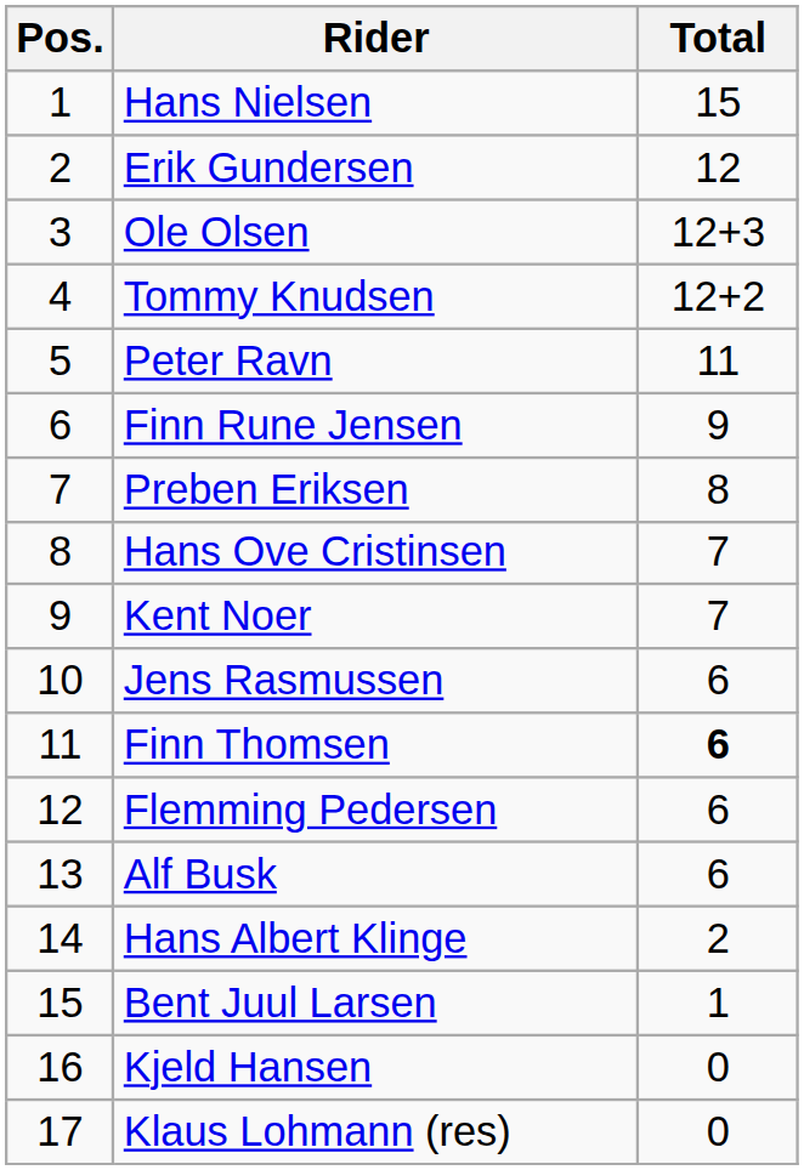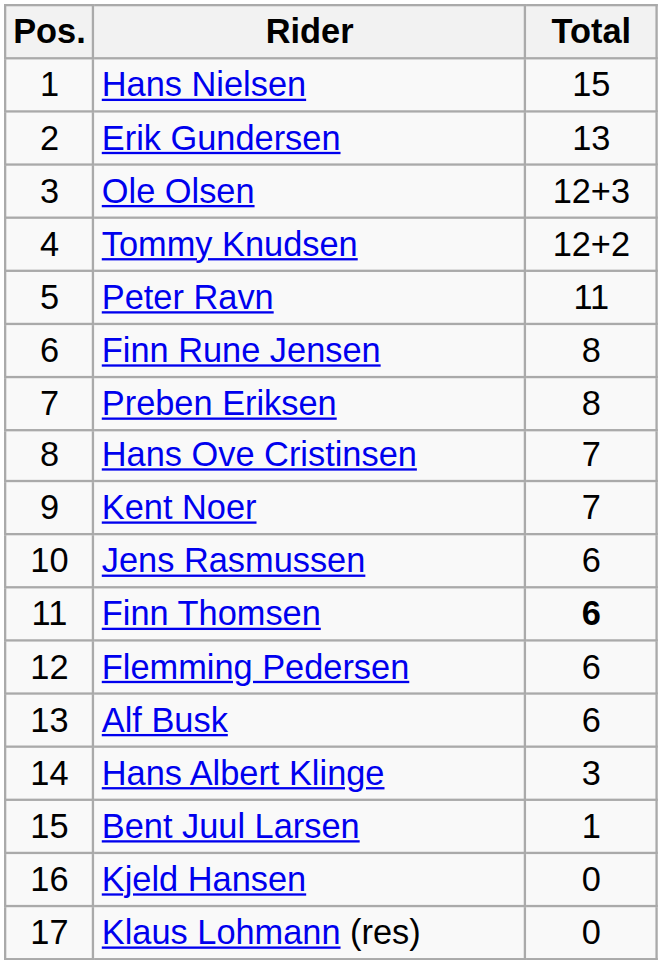Erik Gundersen | Total: 12 -> 13
Finn Rune Jensen | Total: 9 -> 8
Hans Albert Klinge | Total: 2 -> 3
